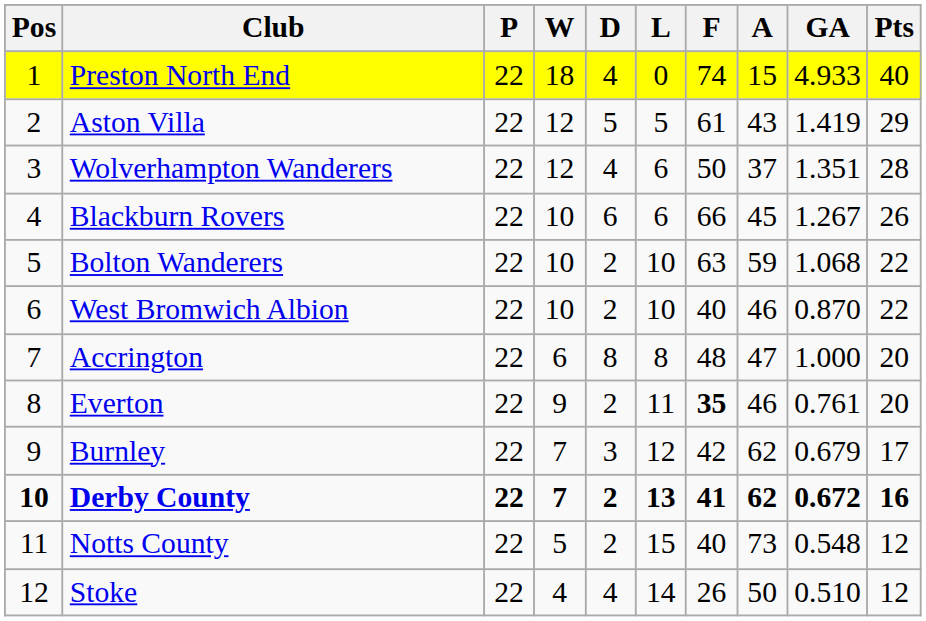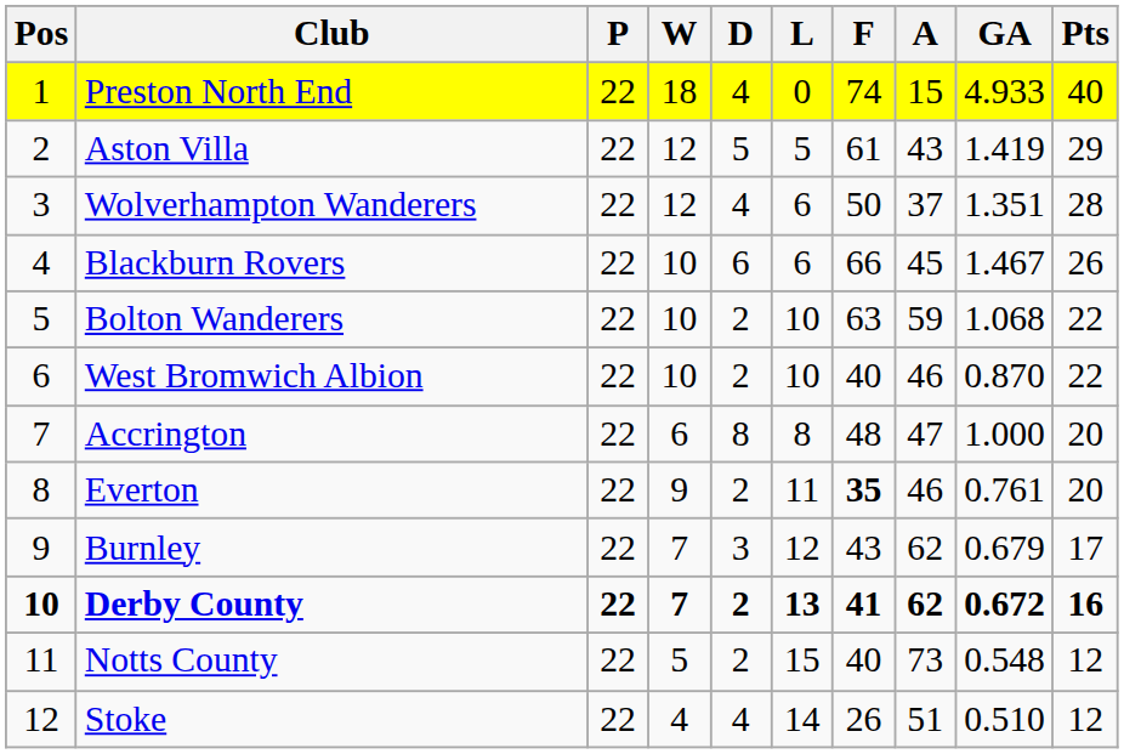Blackburn Rovers | GA: 1.267 -> 1.467
Burnley | F: 42 -> 43
Stoke | A: 50 -> 51
